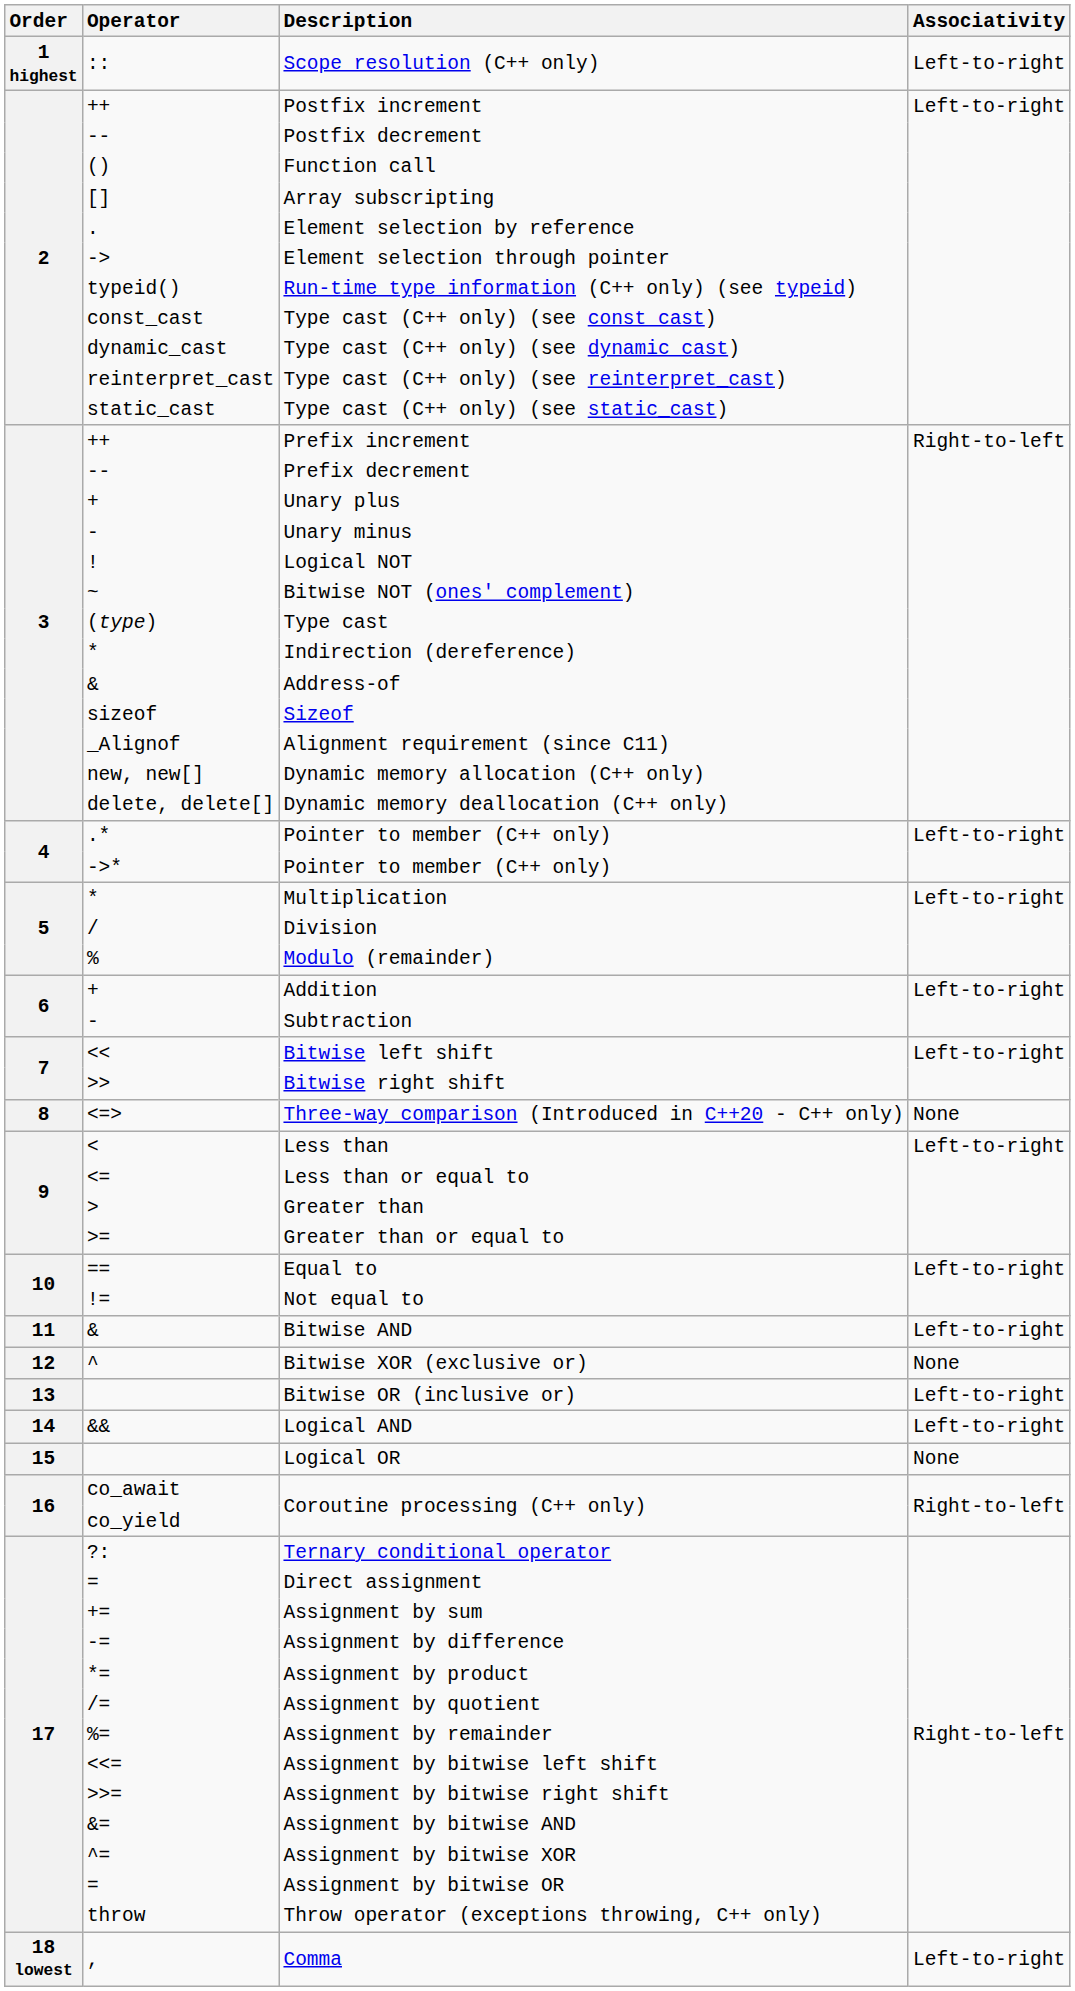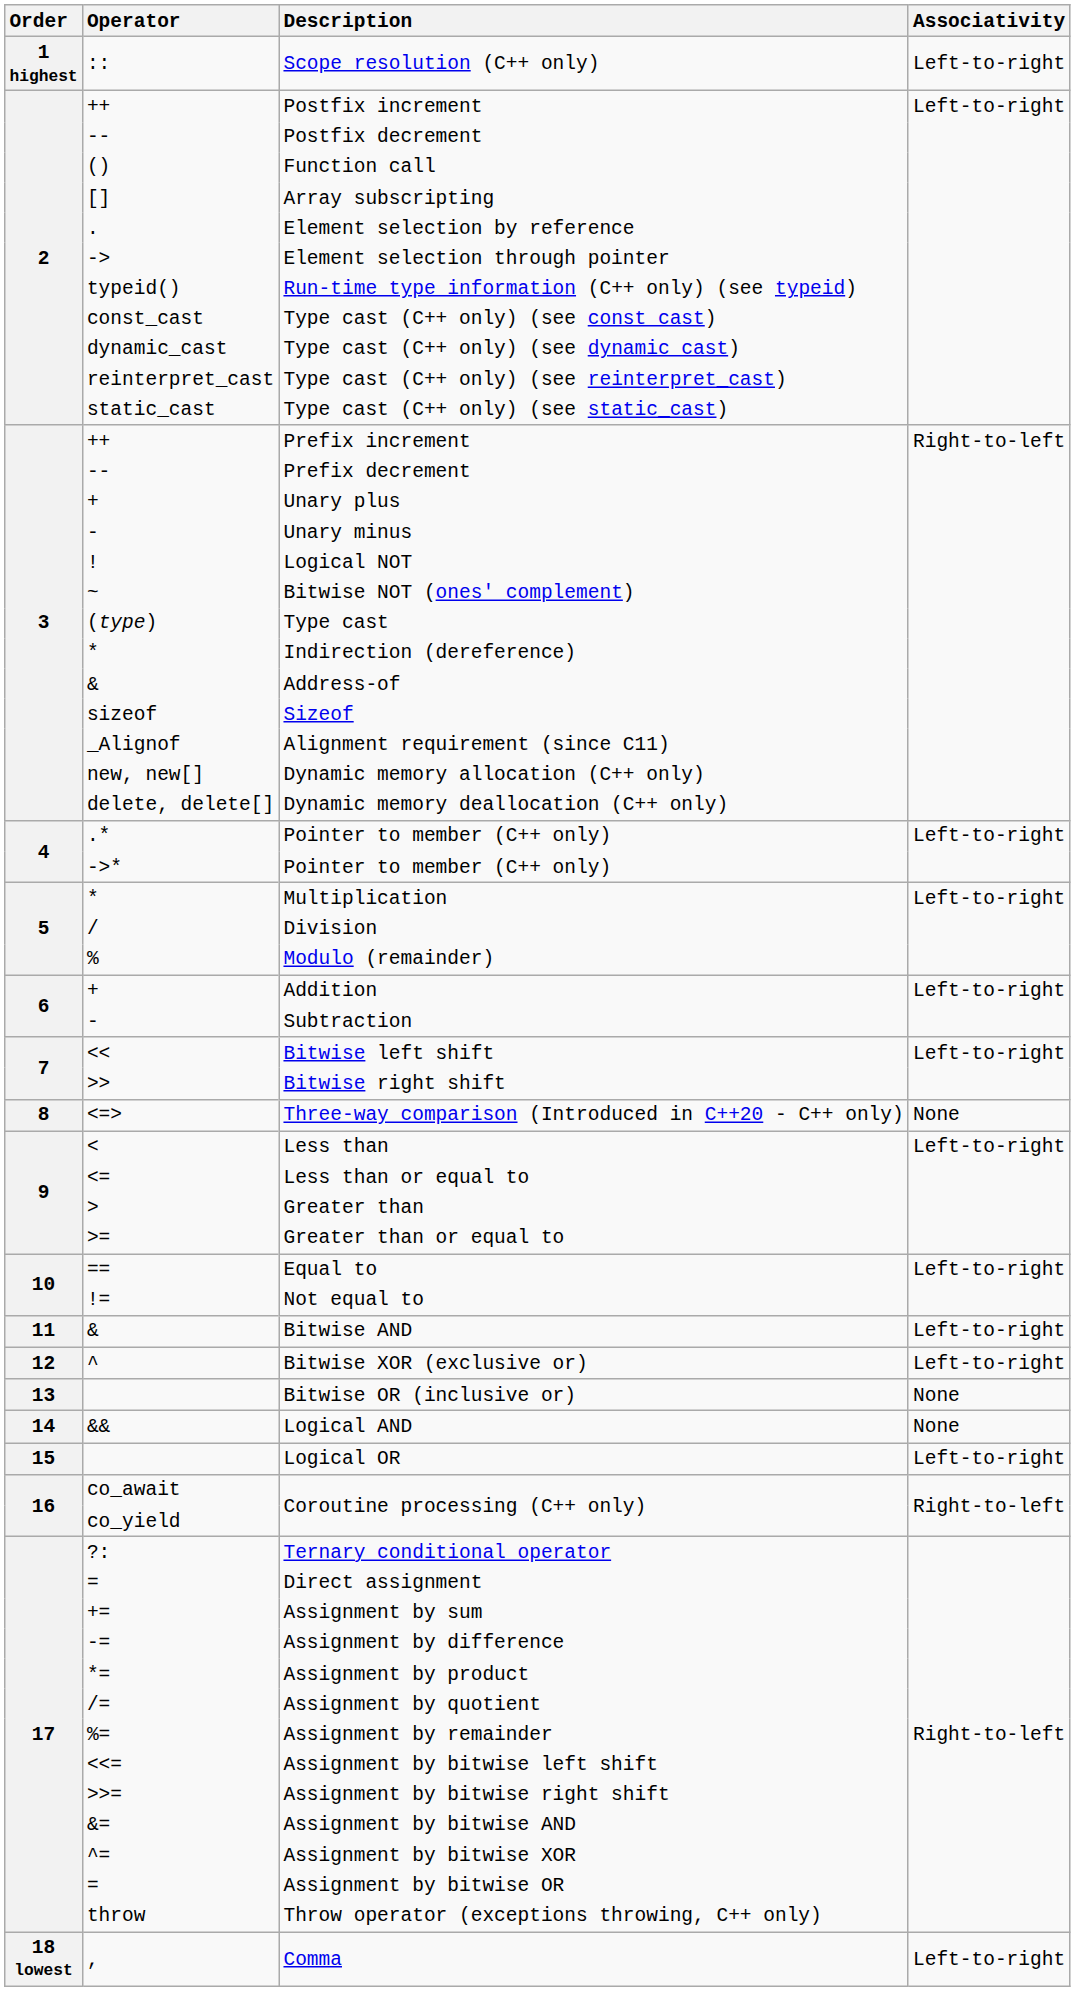Bitwise XOR (exclusive or) | Associativity: None -> Left-to-right
Bitwise OR (inclusive or) | Associativity: Left-to-right -> None
Logical AND | Associativity: Left-to-right -> None
Logical OR | Associativity: None -> Left-to-right
